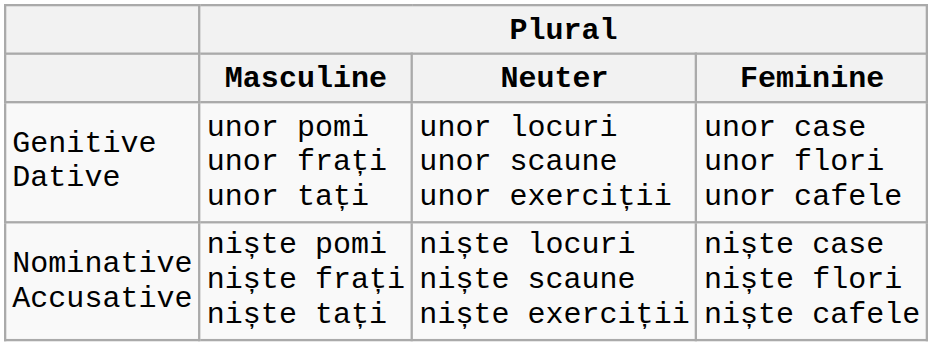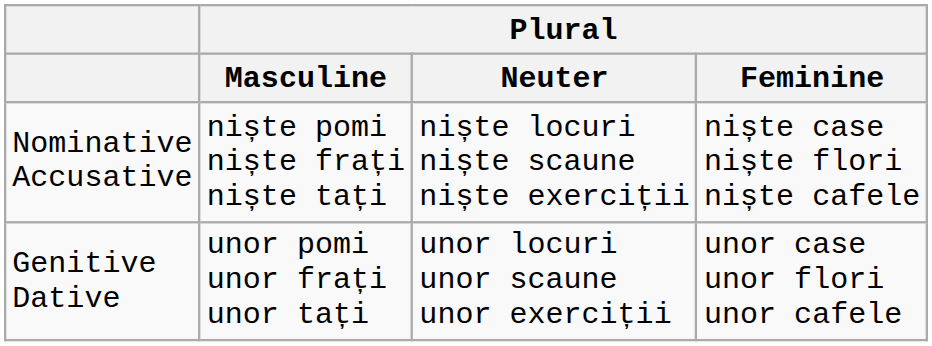rows swapped: Nominative Accusative <-> Genitive Dative
